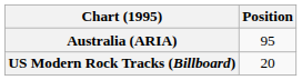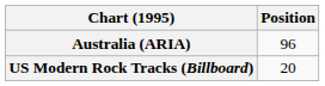Australia (ARIA) | Position: 95 -> 96
